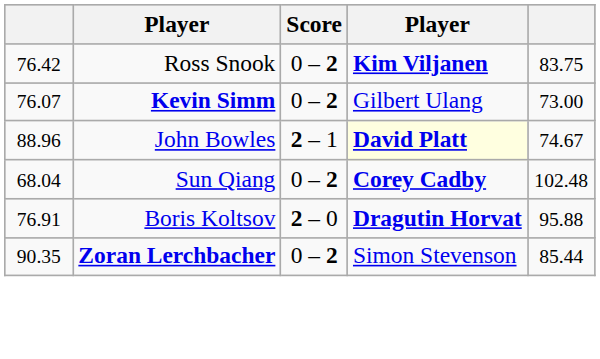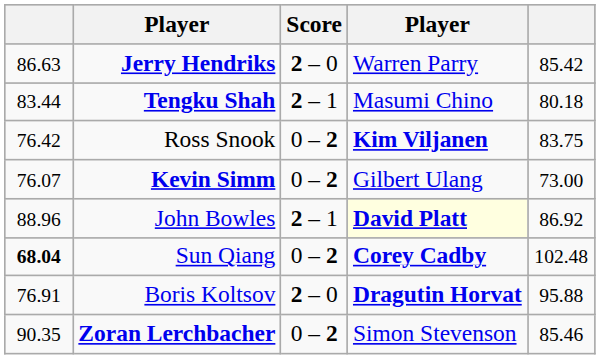+ row: 86.63 | Jerry Hendriks | 2 – 0 | Warren Parry | 85.42
+ row: 83.44 | Tengku Shah | 2 – 1 | Masumi Chino | 80.18
John Bowles | column 5: 74.67 -> 86.92
Sun Qiang | column 1: normal -> bold
Zoran Lerchbacher | column 5: 85.44 -> 85.46
